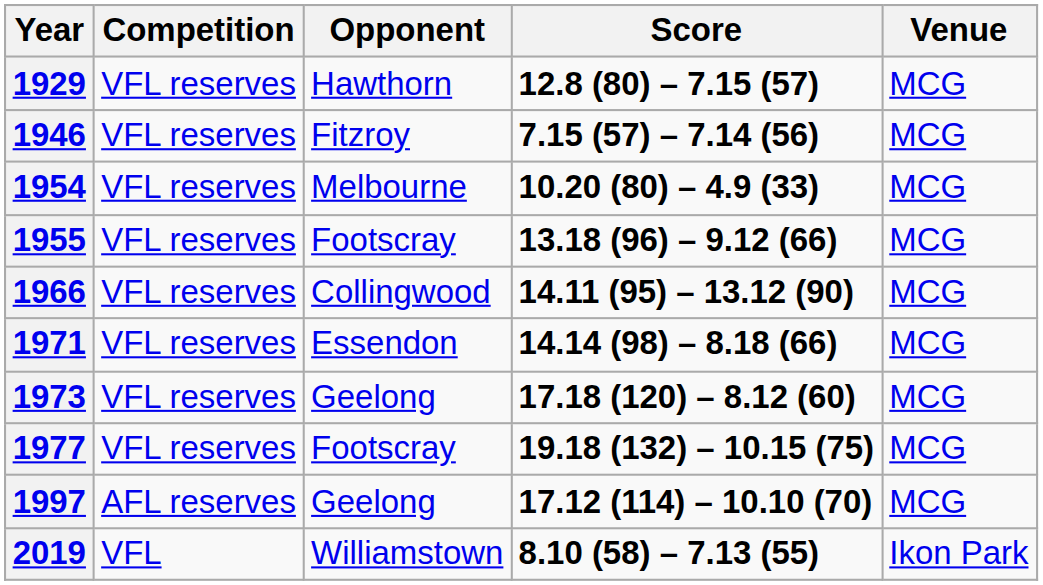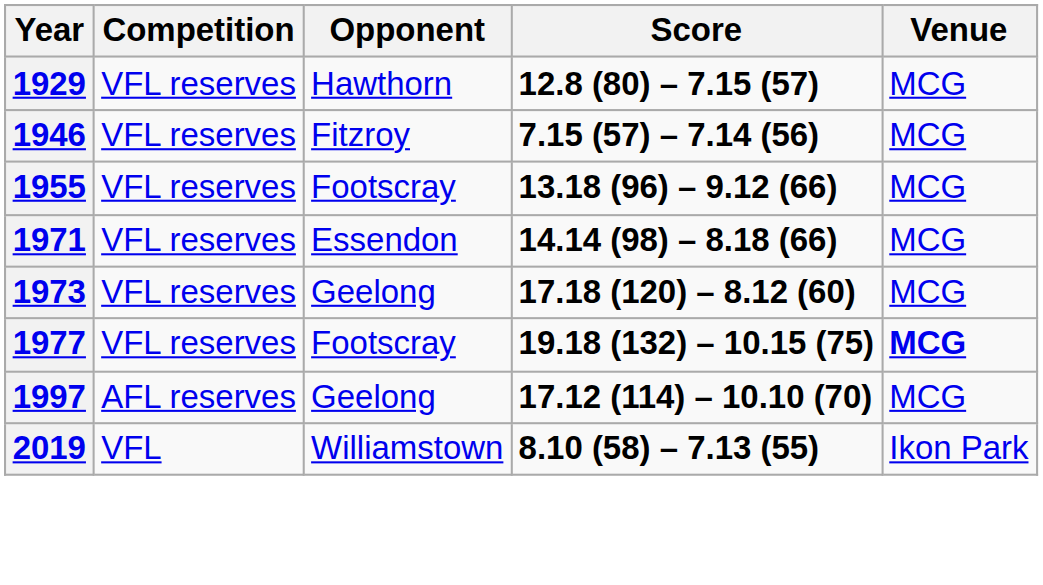- row: 1954 | VFL reserves | Melbourne | 10.20 (80) – 4.9 (33) | MCG
- row: 1966 | VFL reserves | Collingwood | 14.11 (95) – 13.12 (90) | MCG
1977 | Venue: normal -> bold
